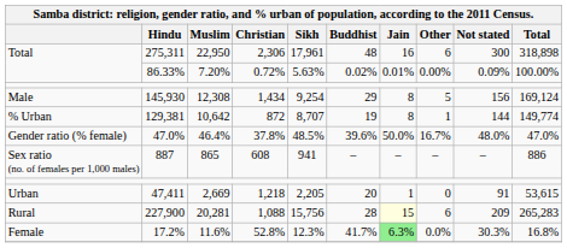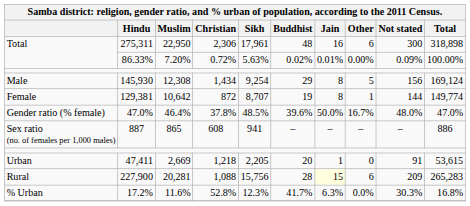129,381 | column 1: % Urban -> Female
17.2% | column 1: Female -> % Urban
17.2% | Jain: lightgreen background -> no background
